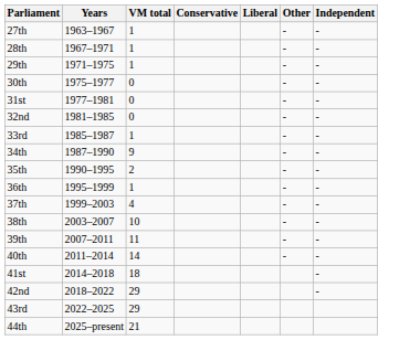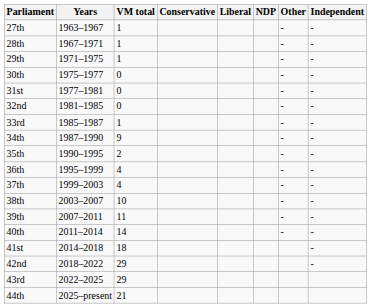+ column: NDP
36th | VM total: 1 -> 4
